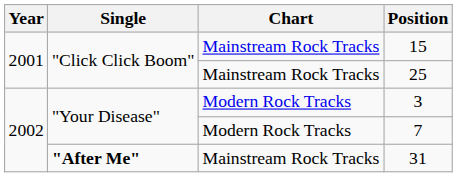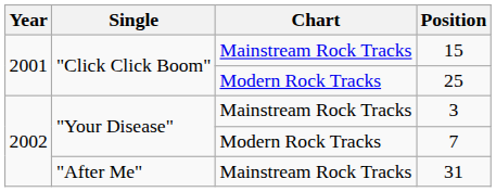25 | Chart: Mainstream Rock Tracks -> Modern Rock Tracks
3 | Chart: Modern Rock Tracks -> Mainstream Rock Tracks
31 | Single: bold -> normal
